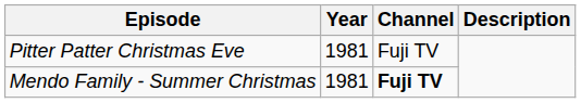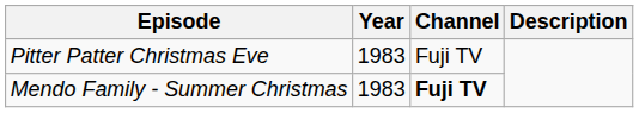Pitter Patter Christmas Eve | Year: 1981 -> 1983
Mendo Family - Summer Christmas | Year: 1981 -> 1983
